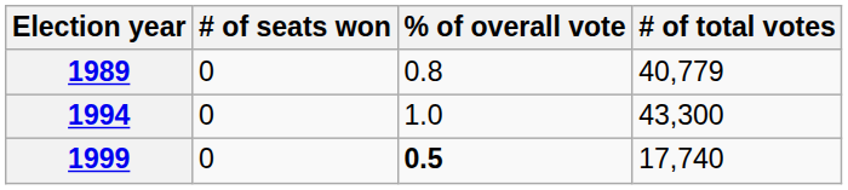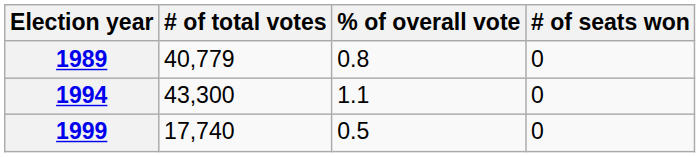columns swapped: # of total votes <-> # of seats won
1994 | % of overall vote: 1.0 -> 1.1
1999 | % of overall vote: bold -> normal
